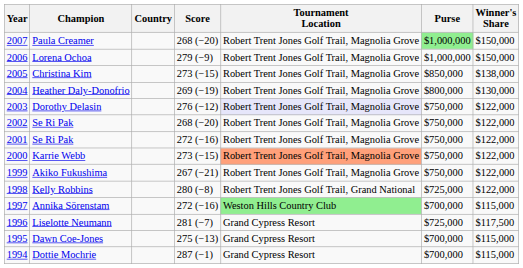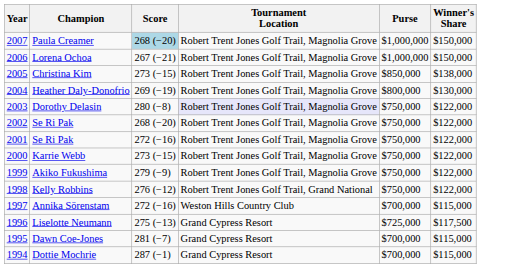- column: Country
Paula Creamer | Score: no background -> lightblue background
Paula Creamer | Purse: lightgreen background -> no background
Lorena Ochoa | Score: 279 (−9) -> 267 (−21)
Dorothy Delasin | Score: 276 (−12) -> 280 (−8)
Karrie Webb | Tournament Location: lightsalmon background -> no background
Akiko Fukushima | Score: 267 (−21) -> 279 (−9)
Kelly Robbins | Score: 280 (−8) -> 276 (−12)
Kelly Robbins | Purse: $725,000 -> $750,000
Annika Sörenstam | Tournament Location: lightgreen background -> no background
Liselotte Neumann | Score: 281 (−7) -> 275 (−13)
Dawn Coe-Jones | Score: 275 (−13) -> 281 (−7)
